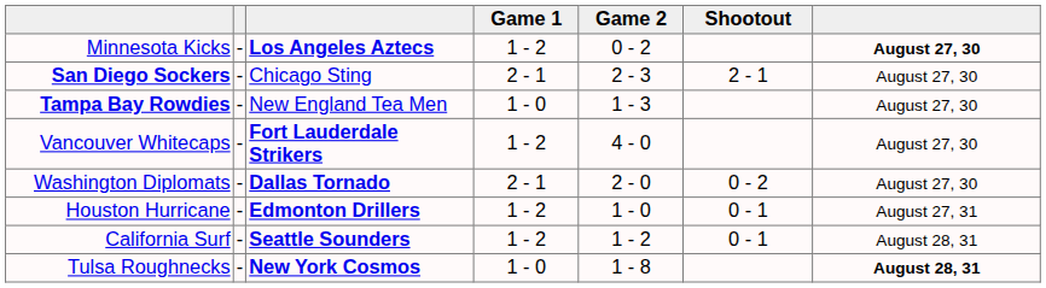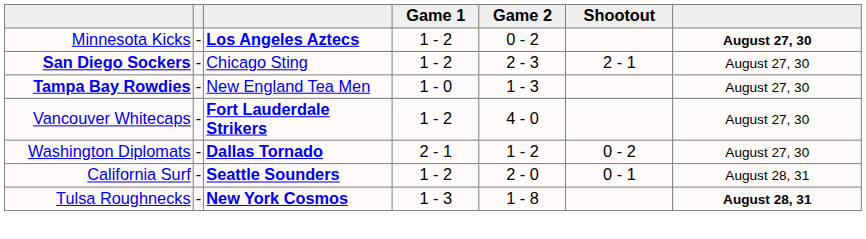San Diego Sockers | Game 1: 2 - 1 -> 1 - 2
Washington Diplomats | Game 2: 2 - 0 -> 1 - 2
- row: Houston Hurricane | - | Edmonton Drillers | 1 - 2 | 1 - 0 | 0 - 1 | August 27, 31
California Surf | Game 2: 1 - 2 -> 2 - 0
Tulsa Roughnecks | Game 1: 1 - 0 -> 1 - 3
